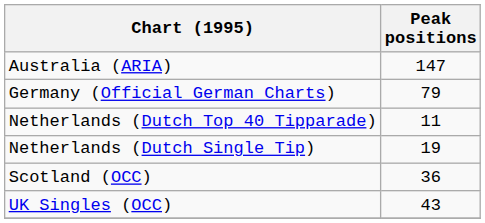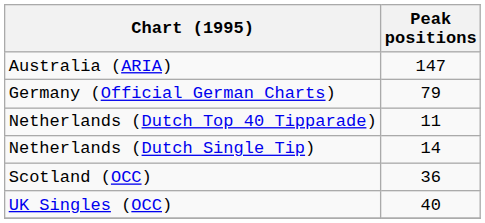Netherlands (Dutch Single Tip) | Peak positions: 19 -> 14
UK Singles (OCC) | Peak positions: 43 -> 40
